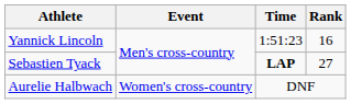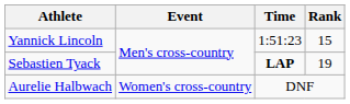Yannick Lincoln | Rank: 16 -> 15
Sebastien Tyack | Rank: 27 -> 19
